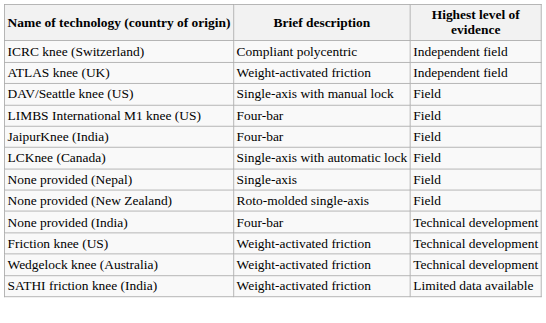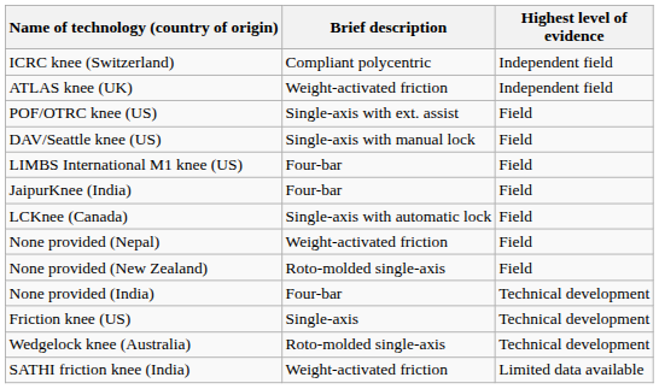+ row: POF/OTRC knee (US) | Single-axis with ext. assist | Field
None provided (Nepal) | Brief description: Single-axis -> Weight-activated friction
Friction knee (US) | Brief description: Weight-activated friction -> Single-axis
Wedgelock knee (Australia) | Brief description: Weight-activated friction -> Roto-molded single-axis
